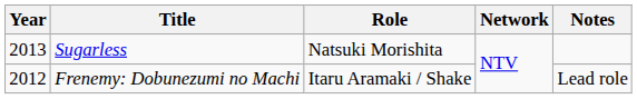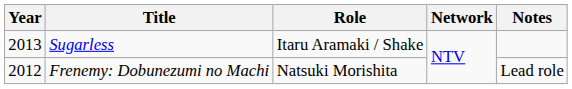Sugarless | Role: Natsuki Morishita -> Itaru Aramaki / Shake
Frenemy: Dobunezumi no Machi | Role: Itaru Aramaki / Shake -> Natsuki Morishita
